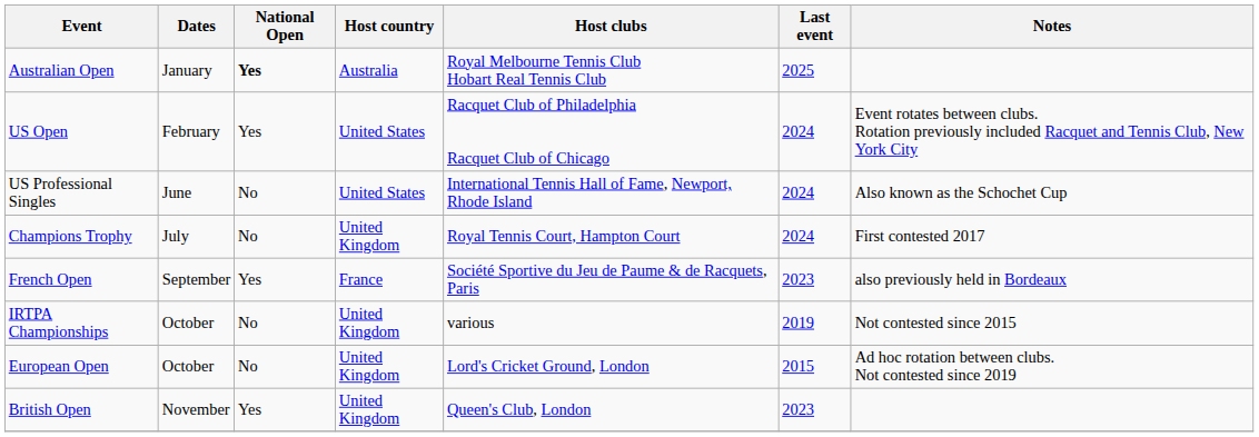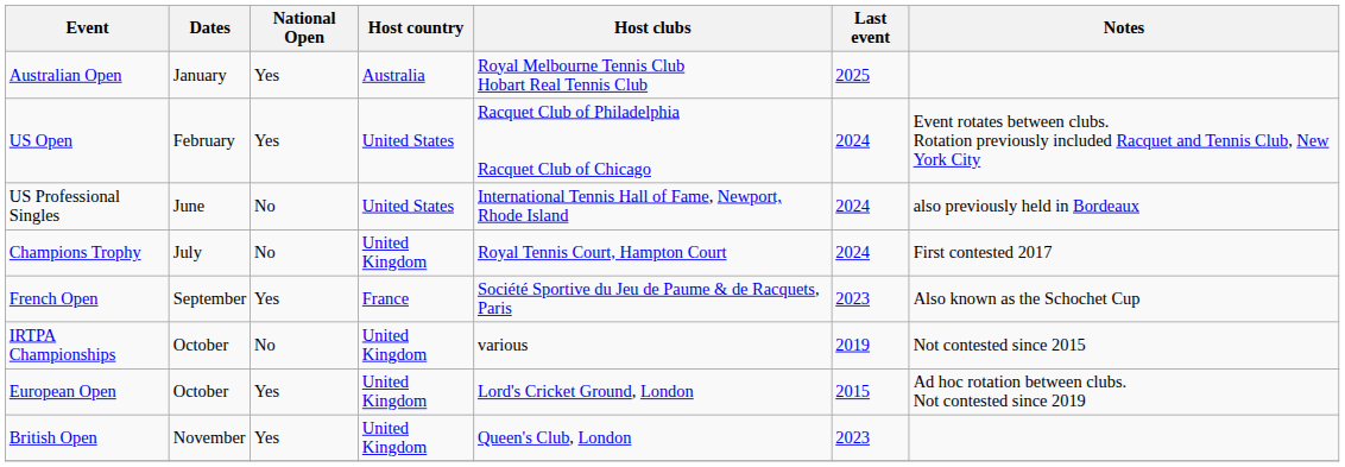Australian Open | National Open: bold -> normal
US Professional Singles | Notes: Also known as the Schochet Cup -> also previously held in Bordeaux
French Open | Notes: also previously held in Bordeaux -> Also known as the Schochet Cup
European Open | National Open: No -> Yes
